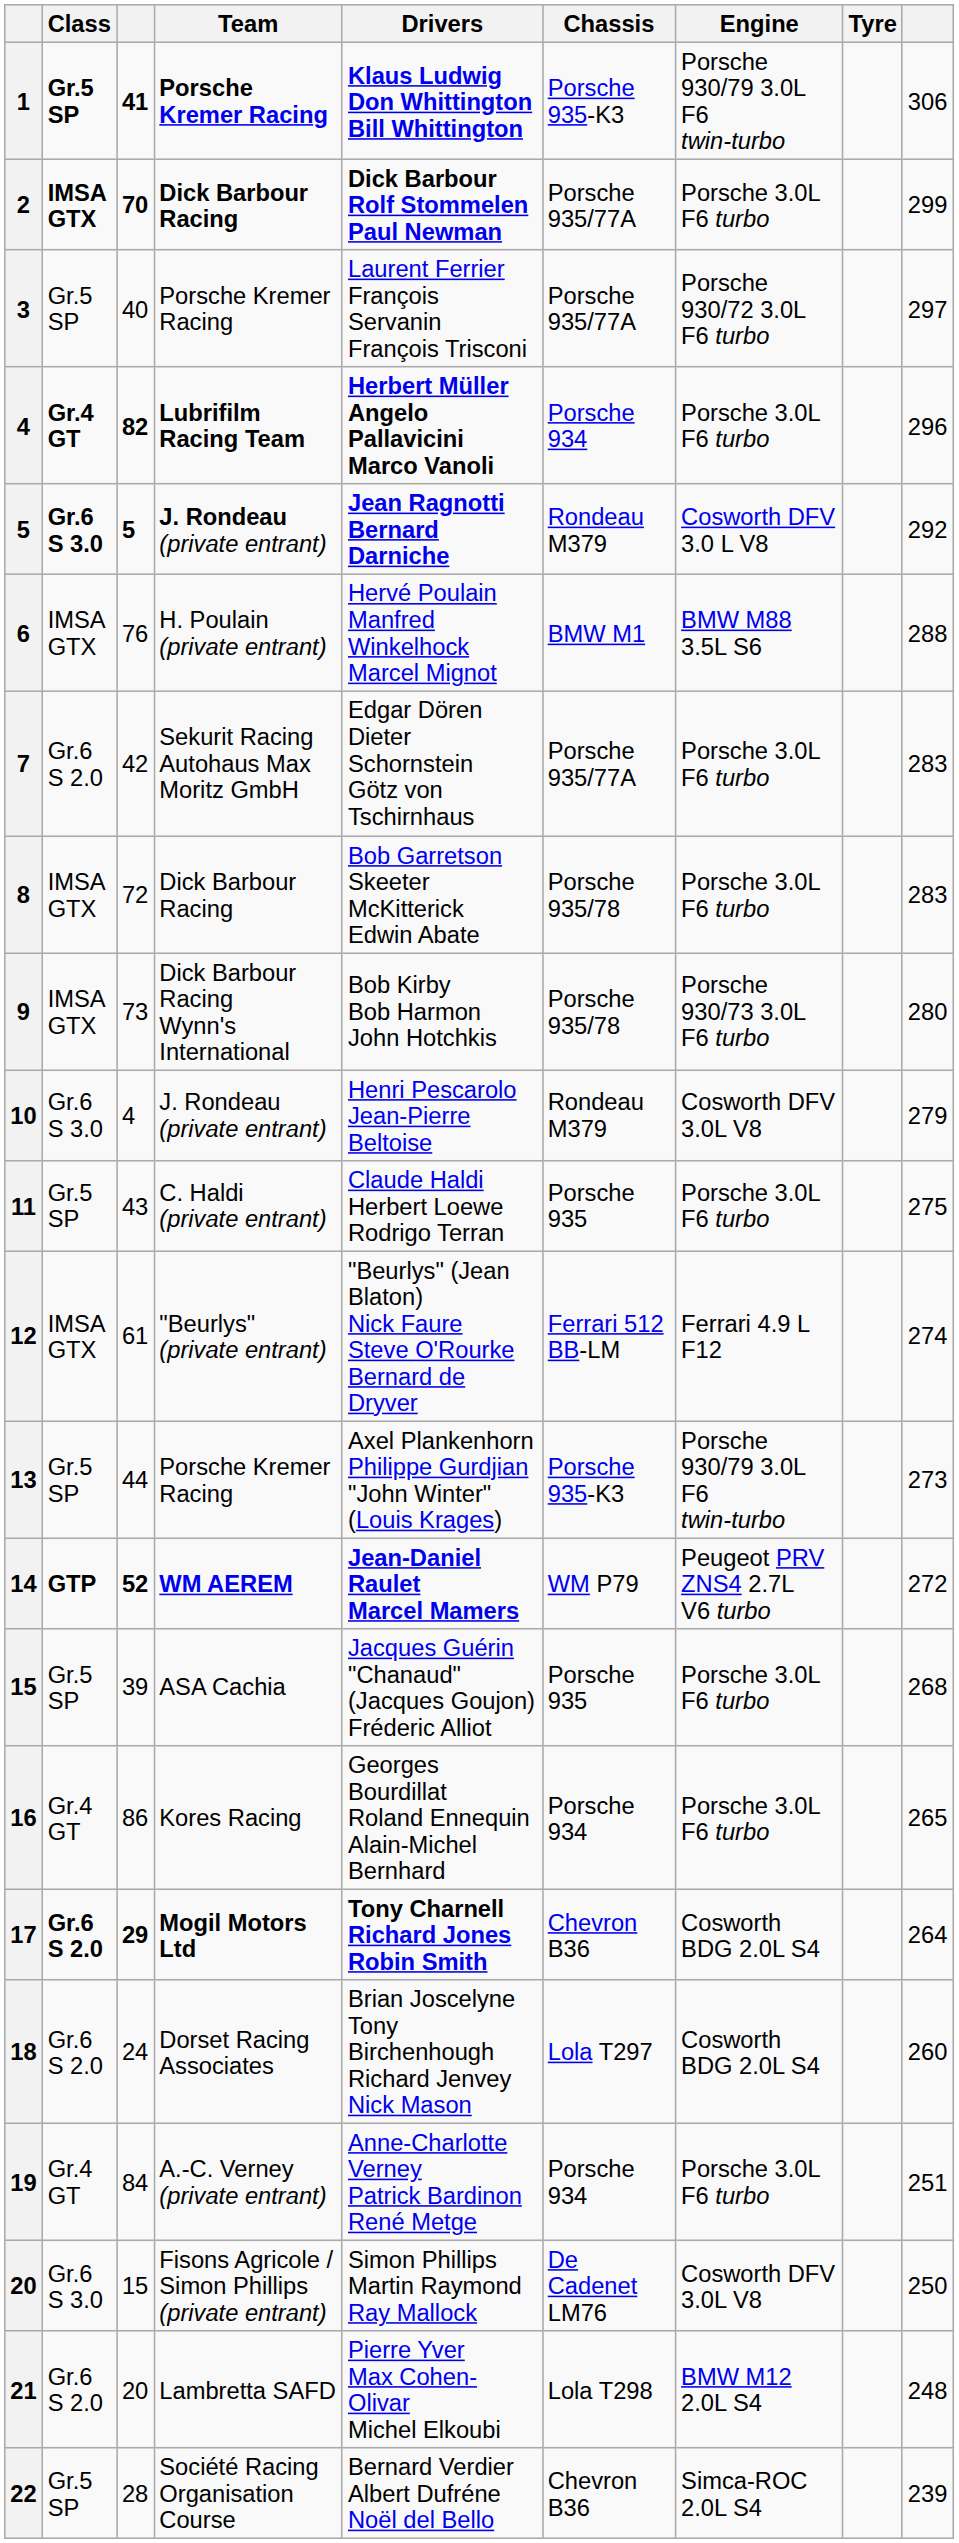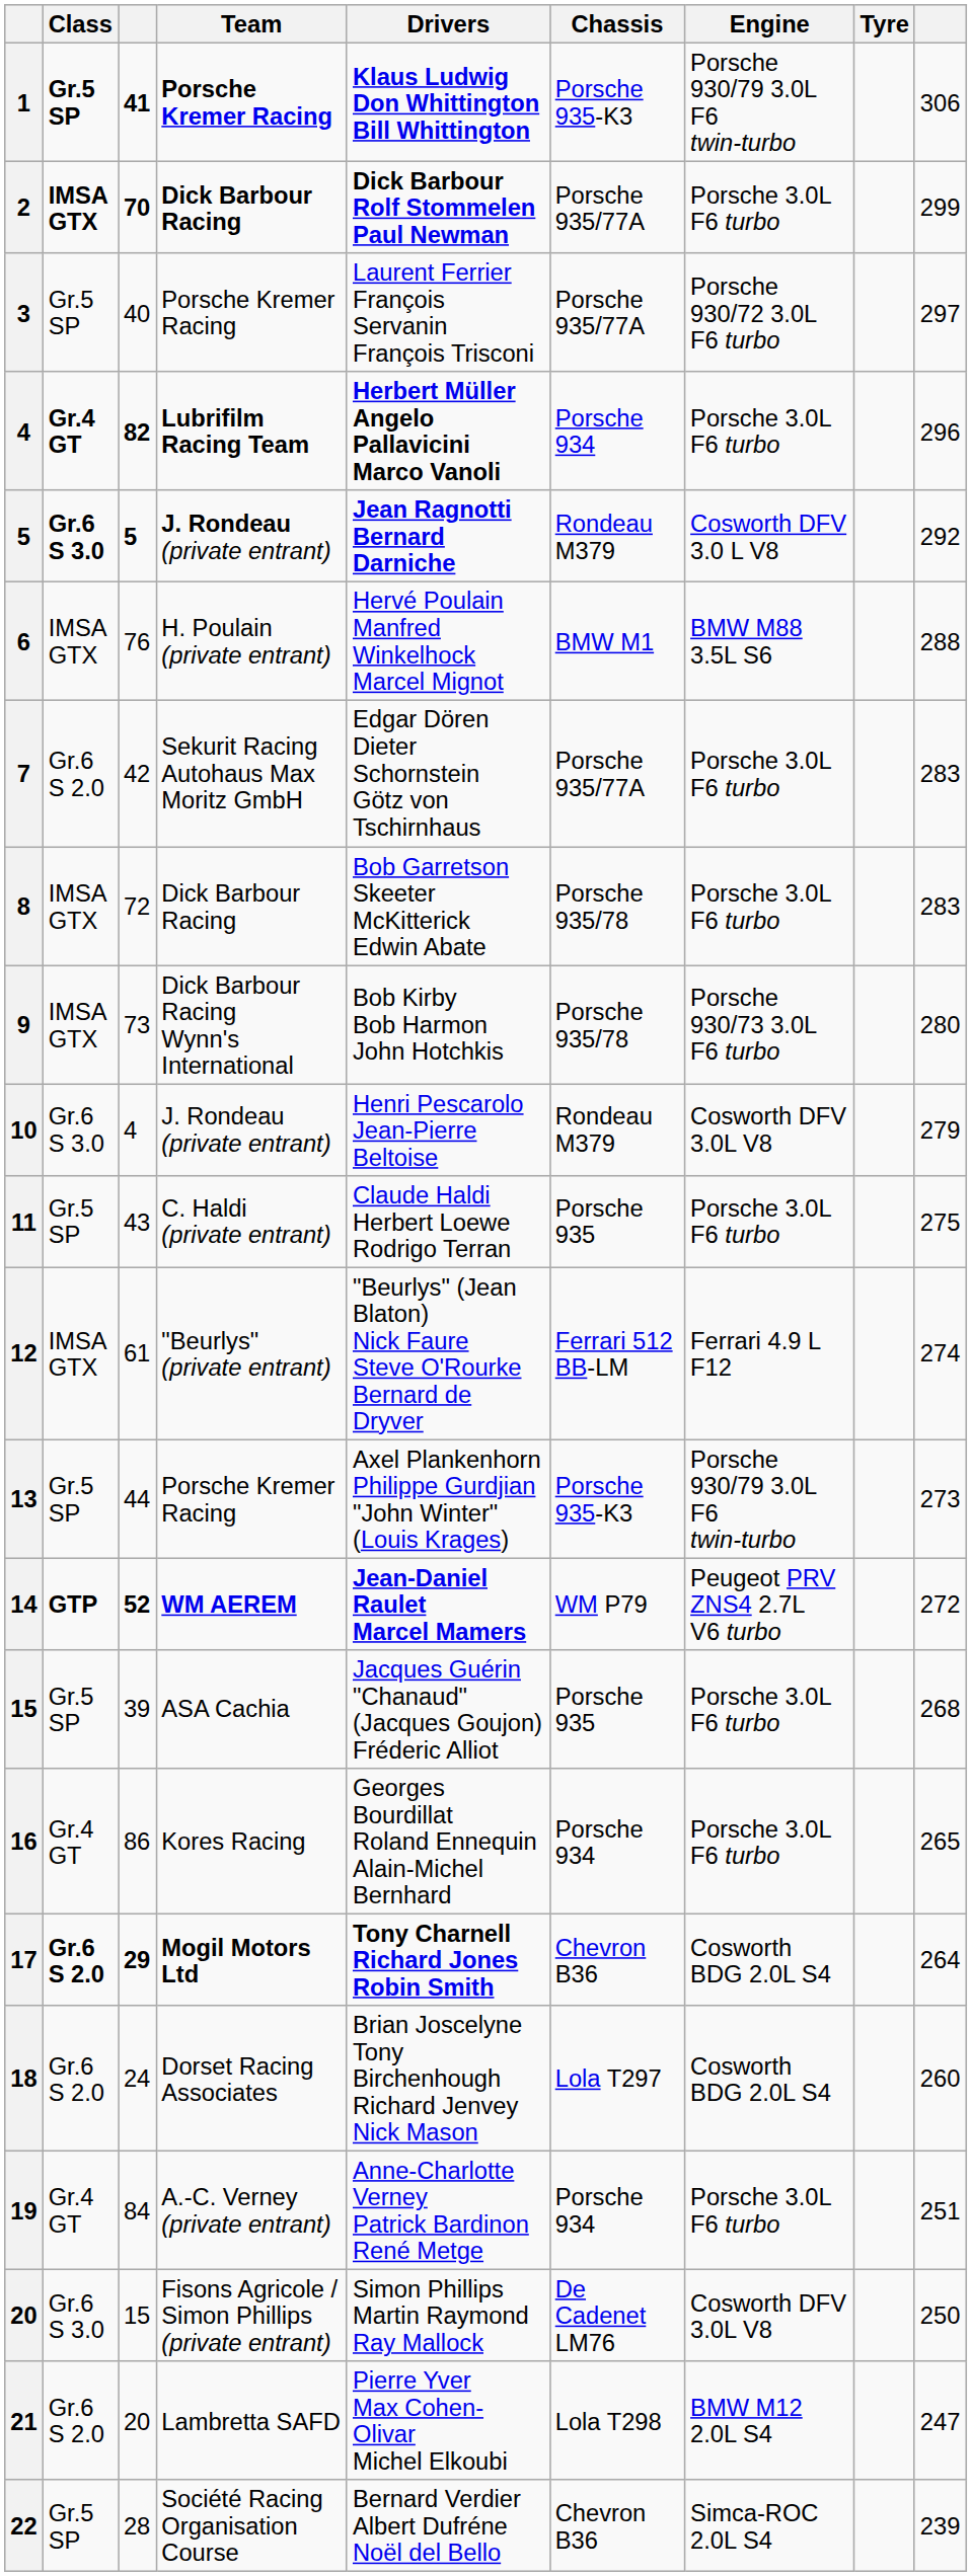21 | column 9: 248 -> 247
